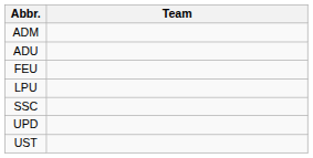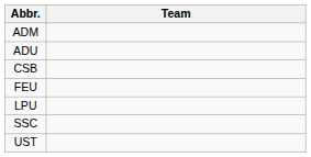+ row: CSB
- row: UPD
